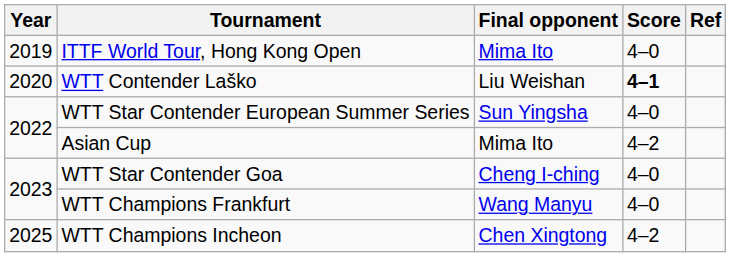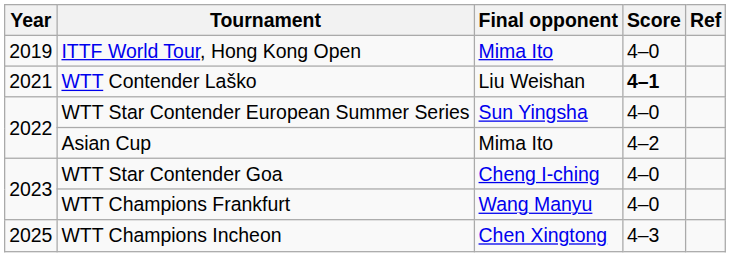WTT Contender Laško | Year: 2020 -> 2021
WTT Champions Incheon | Score: 4–2 -> 4–3
